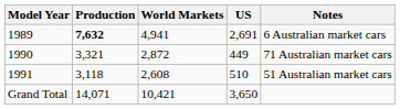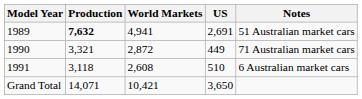1989 | Notes: 6 Australian market cars -> 51 Australian market cars
1991 | Notes: 51 Australian market cars -> 6 Australian market cars
